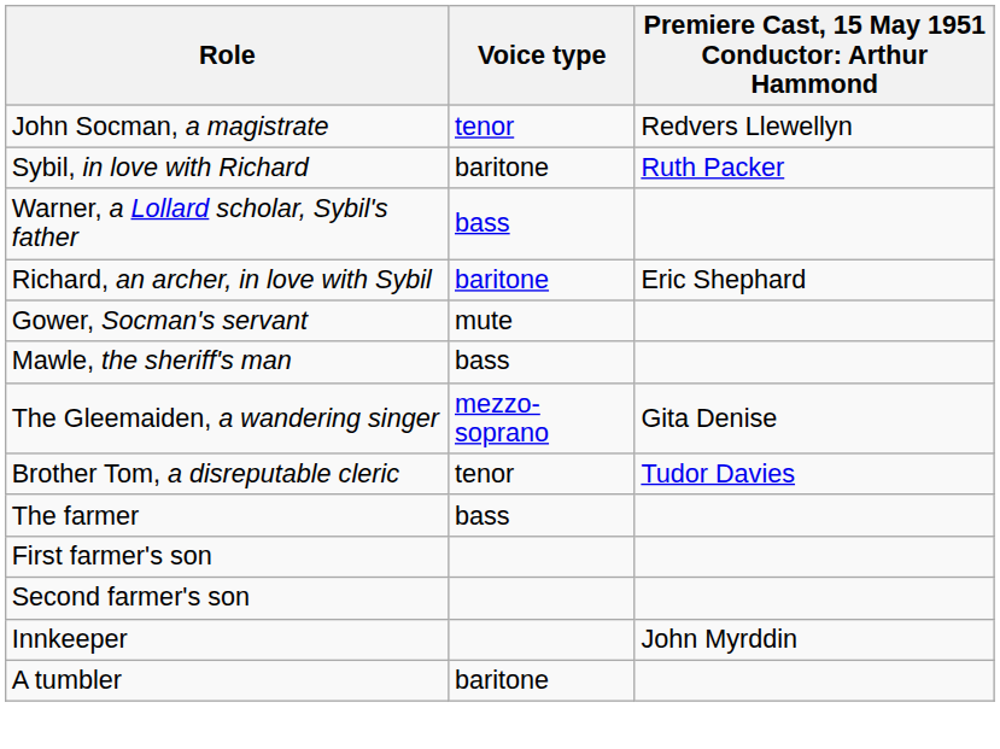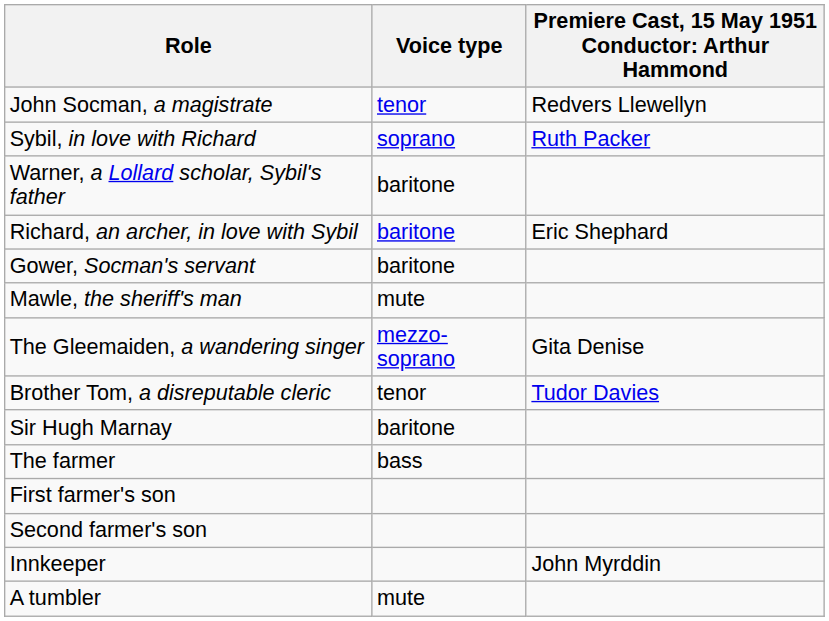Sybil, in love with Richard | Voice type: baritone -> soprano
Warner, a Lollard scholar, Sybil's father | Voice type: bass -> baritone
Gower, Socman's servant | Voice type: mute -> baritone
Mawle, the sheriff's man | Voice type: bass -> mute
+ row: Sir Hugh Marnay | baritone
A tumbler | Voice type: baritone -> mute
